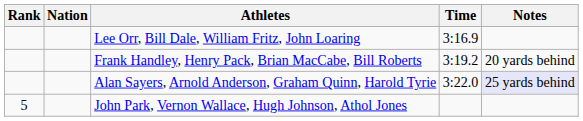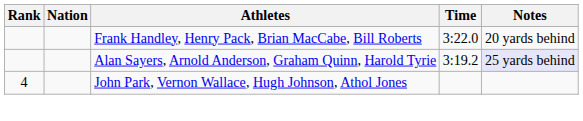- row: Lee Orr, Bill Dale, William Fritz, John Loaring | 3:16.9
Frank Handley, Henry Pack, Brian MacCabe, Bill Roberts | Time: 3:19.2 -> 3:22.0
Alan Sayers, Arnold Anderson, Graham Quinn, Harold Tyrie | Time: 3:22.0 -> 3:19.2
John Park, Vernon Wallace, Hugh Johnson, Athol Jones | Rank: 5 -> 4
